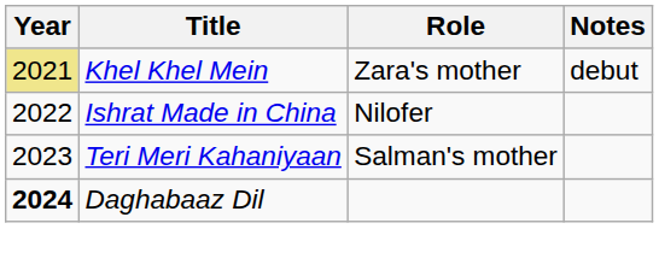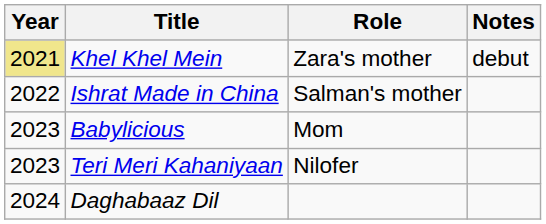Ishrat Made in China | Role: Nilofer -> Salman's mother
+ row: 2023 | Babylicious | Mom
Teri Meri Kahaniyaan | Role: Salman's mother -> Nilofer
Daghabaaz Dil | Year: bold -> normal
